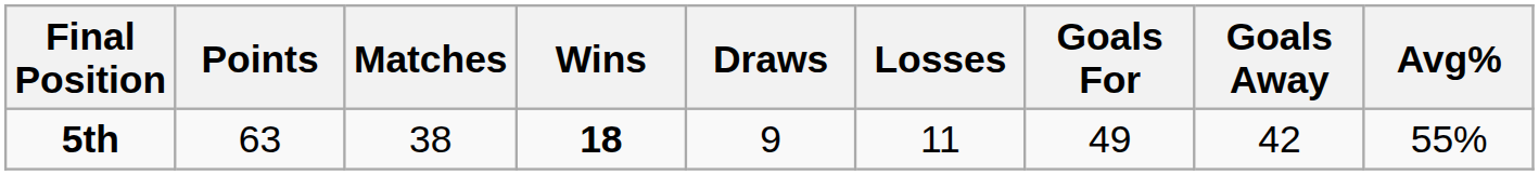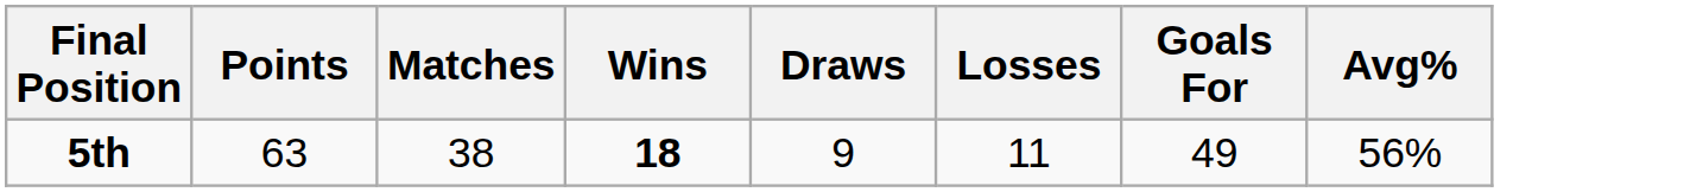- column: Goals Away | 42
5th | Avg%: 55% -> 56%
